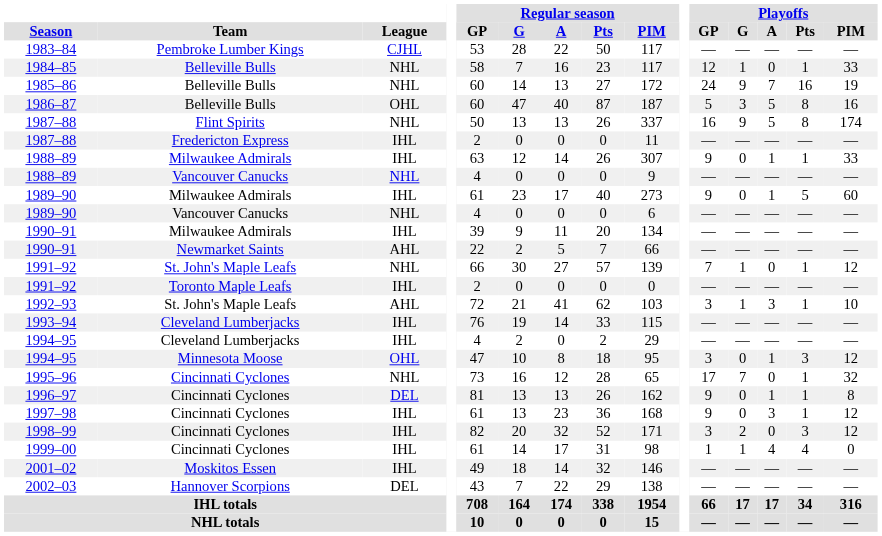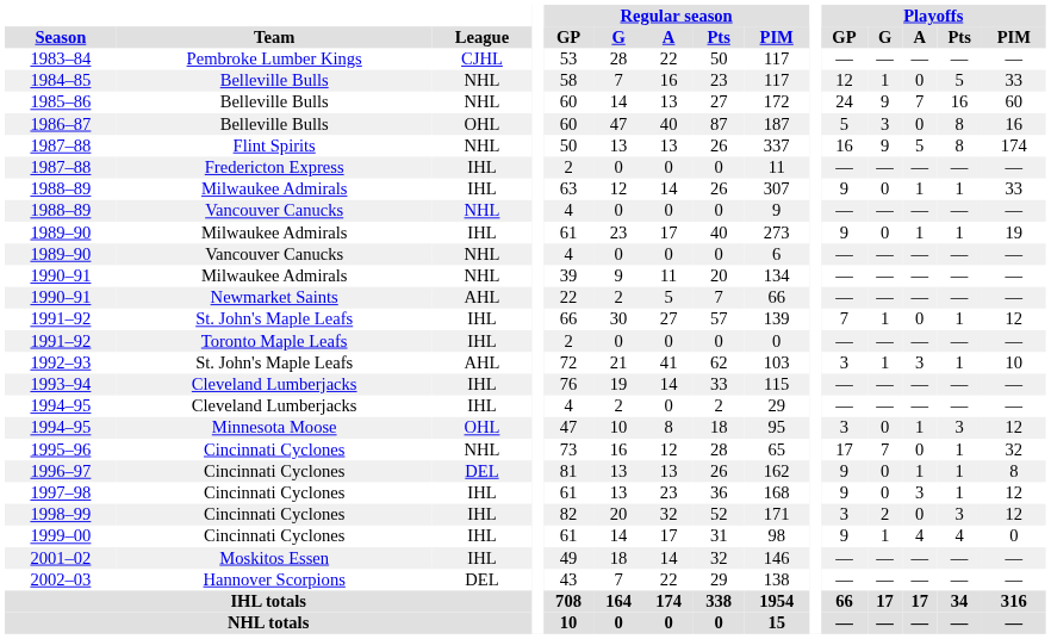1984–85 | Playoffs / Pts: 1 -> 5
1985–86 | Playoffs / PIM: 19 -> 60
1986–87 | Playoffs / A: 5 -> 0
1989–90 / Milwaukee Admirals | Playoffs / Pts: 5 -> 1
1989–90 / Milwaukee Admirals | Playoffs / PIM: 60 -> 19
1990–91 / Milwaukee Admirals | League: IHL -> NHL
1991–92 / St. John's Maple Leafs | League: NHL -> IHL
1999–00 | Playoffs / GP: 1 -> 9
